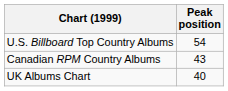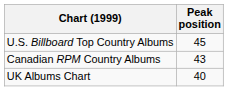U.S. Billboard Top Country Albums | Peak position: 54 -> 45
